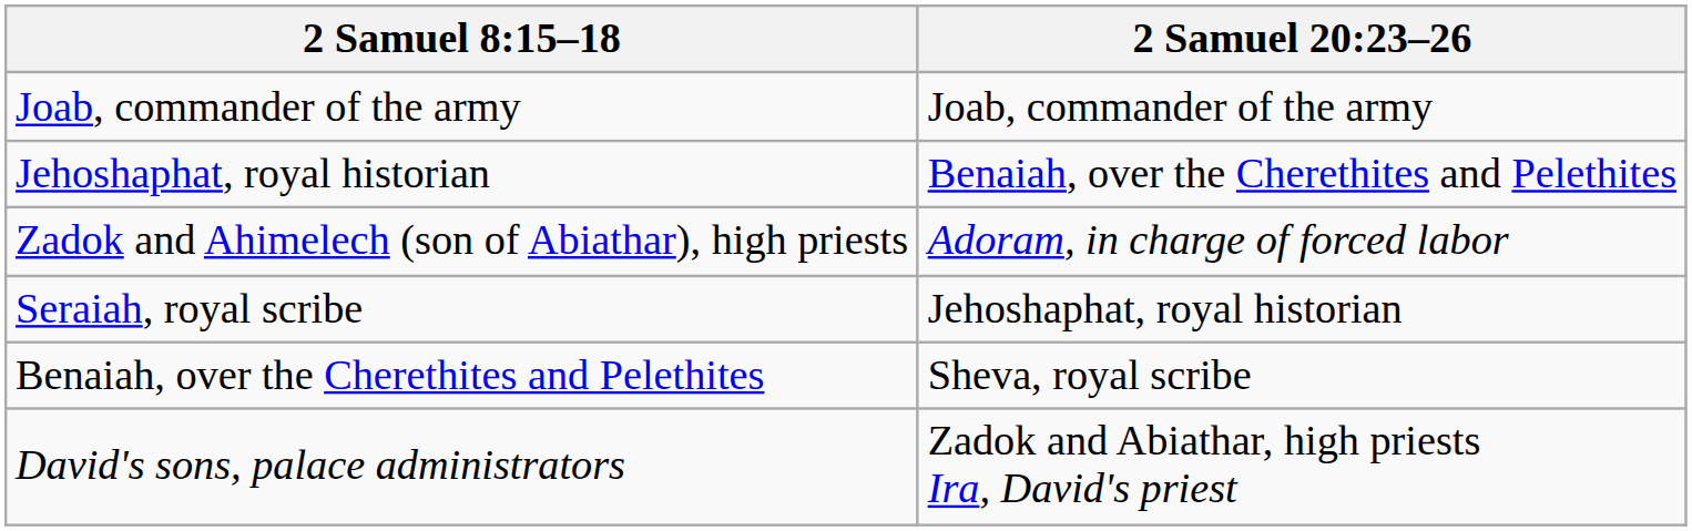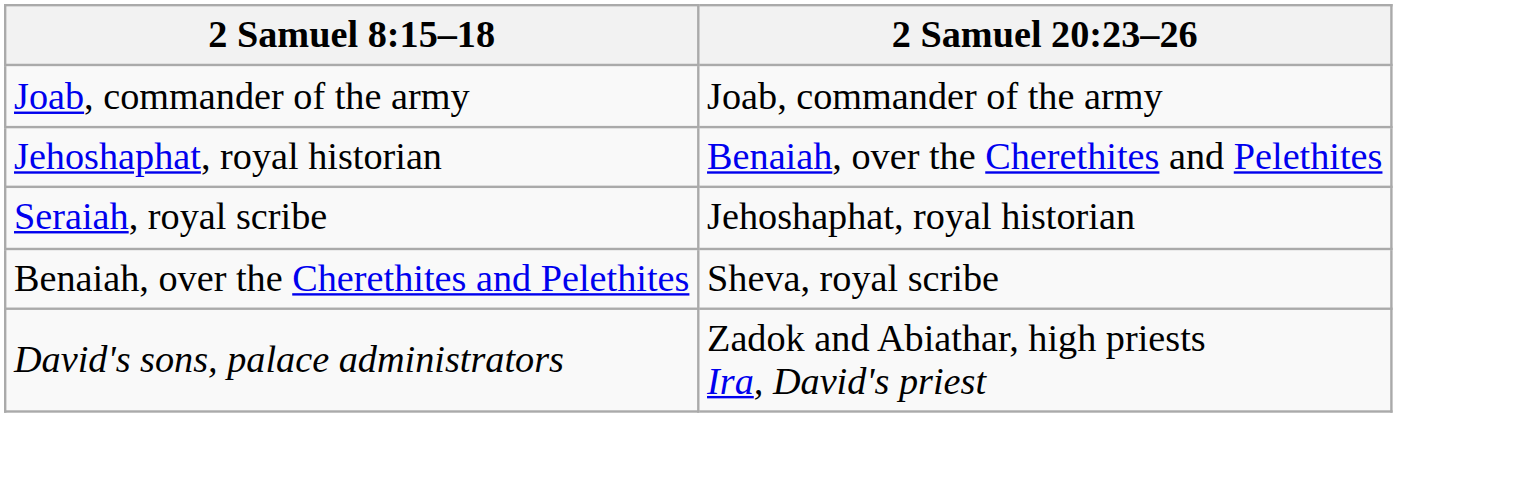- row: Zadok and Ahimelech (son of Abiathar), high priests | Adoram, in charge of forced labor
